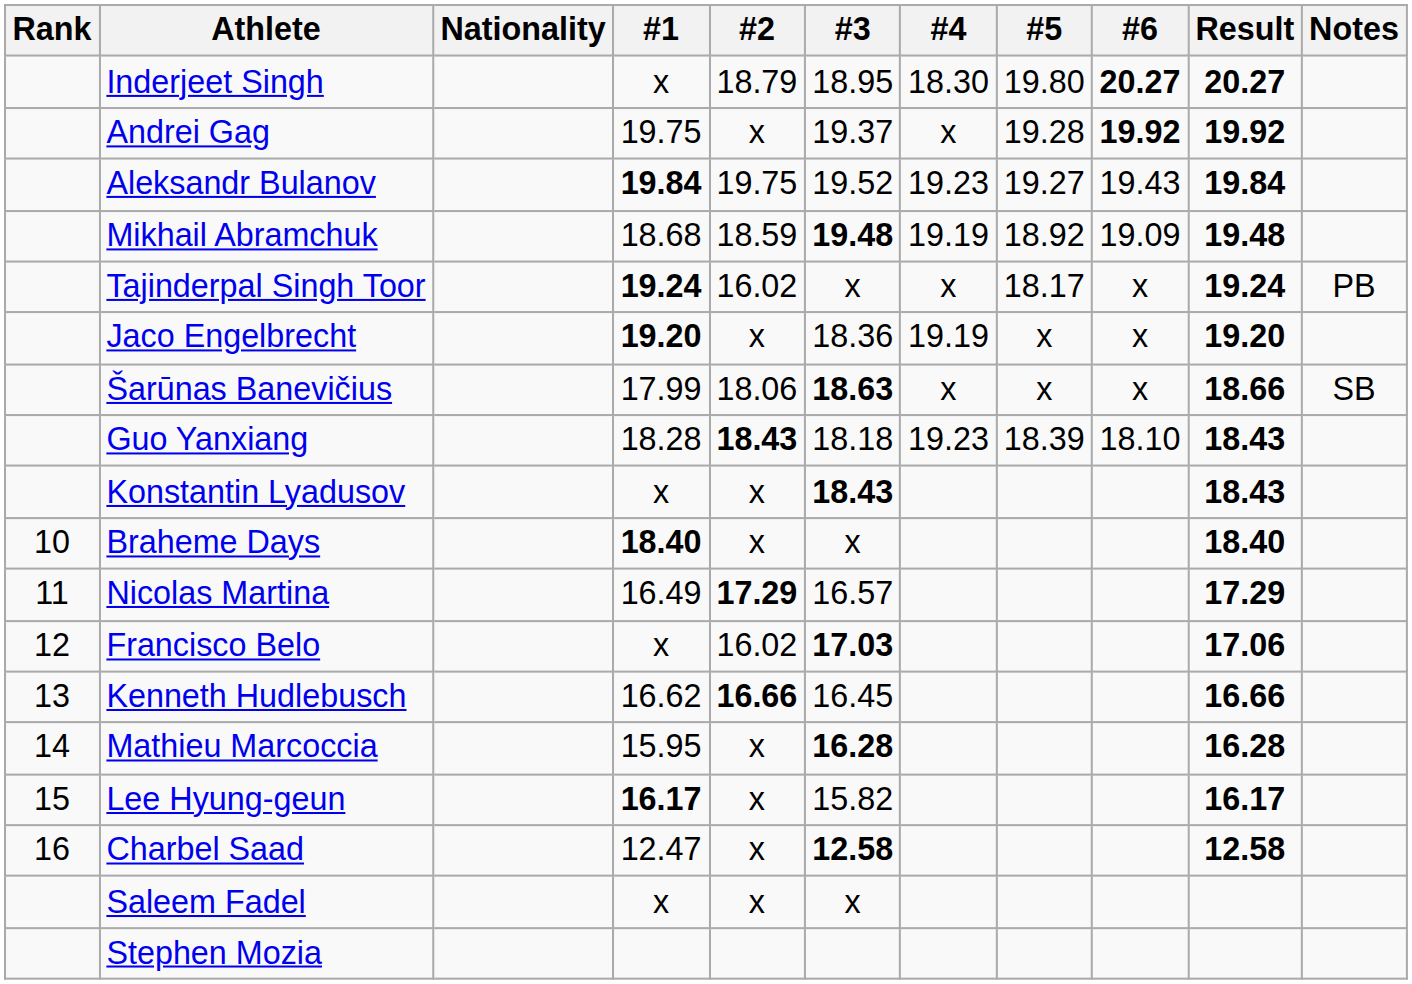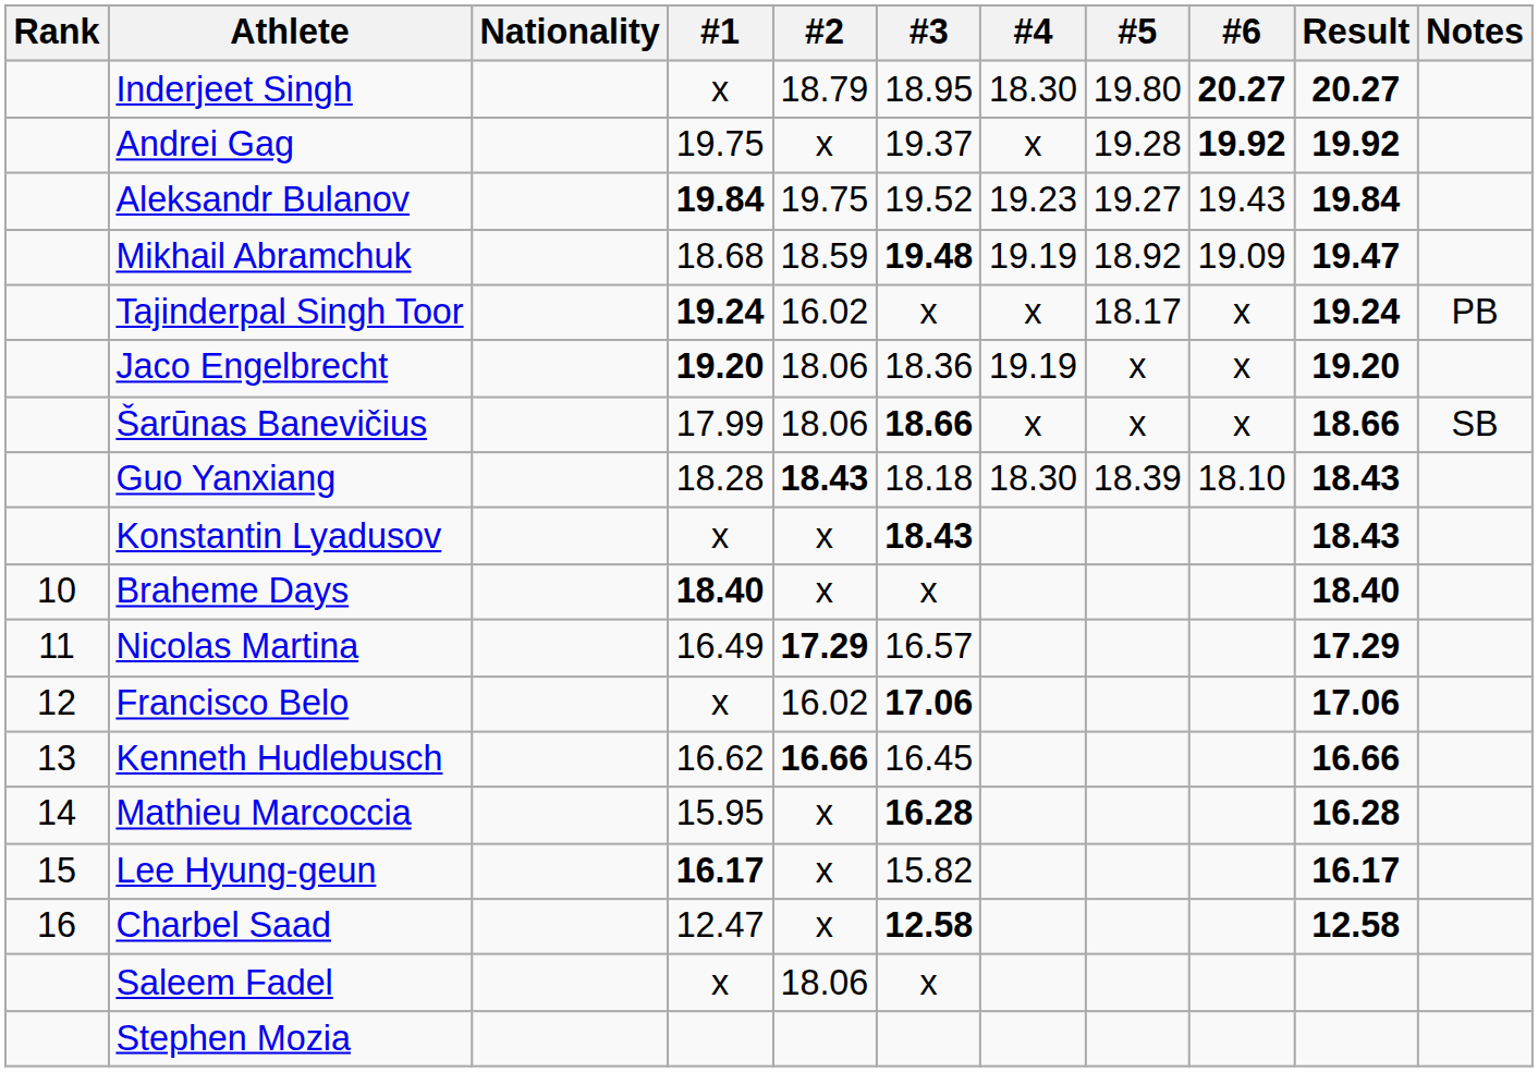Mikhail Abramchuk | Result: 19.48 -> 19.47
Jaco Engelbrecht | #2: x -> 18.06
Šarūnas Banevičius | #3: 18.63 -> 18.66
Guo Yanxiang | #4: 19.23 -> 18.30
Francisco Belo | #3: 17.03 -> 17.06
Saleem Fadel | #2: x -> 18.06
